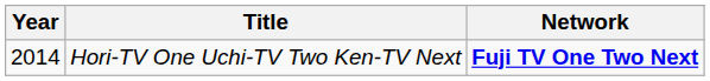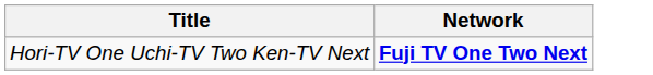- column: Year | 2014
